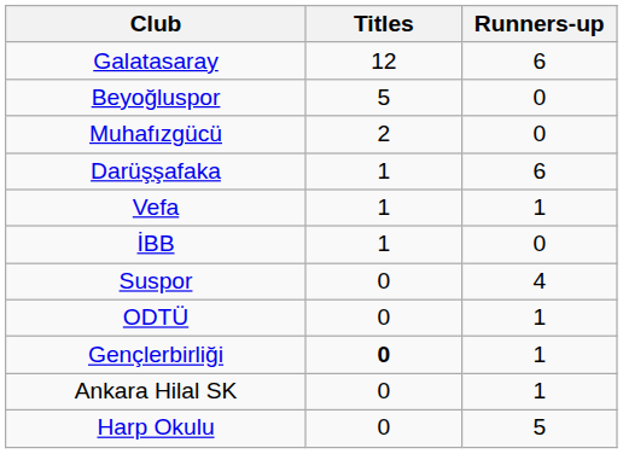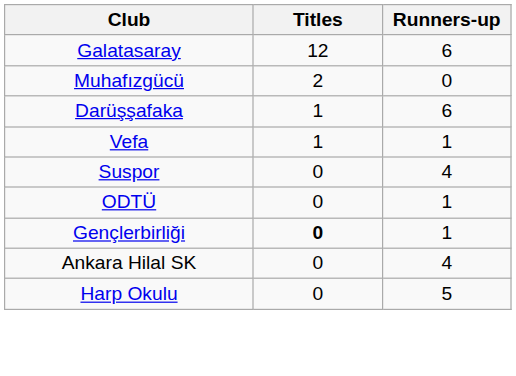- row: Beyoğluspor | 5 | 0
- row: İBB | 1 | 0
Ankara Hilal SK | Runners-up: 1 -> 4
